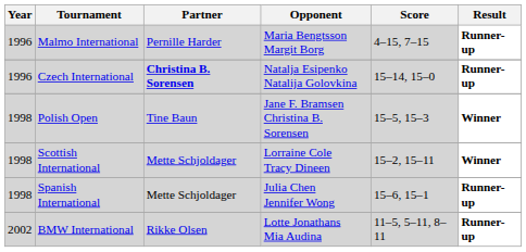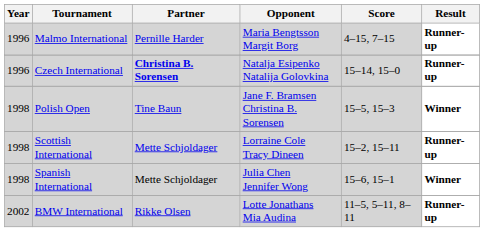Scottish International | Result: Winner -> Runner-up
Spanish International | Result: Runner-up -> Winner
